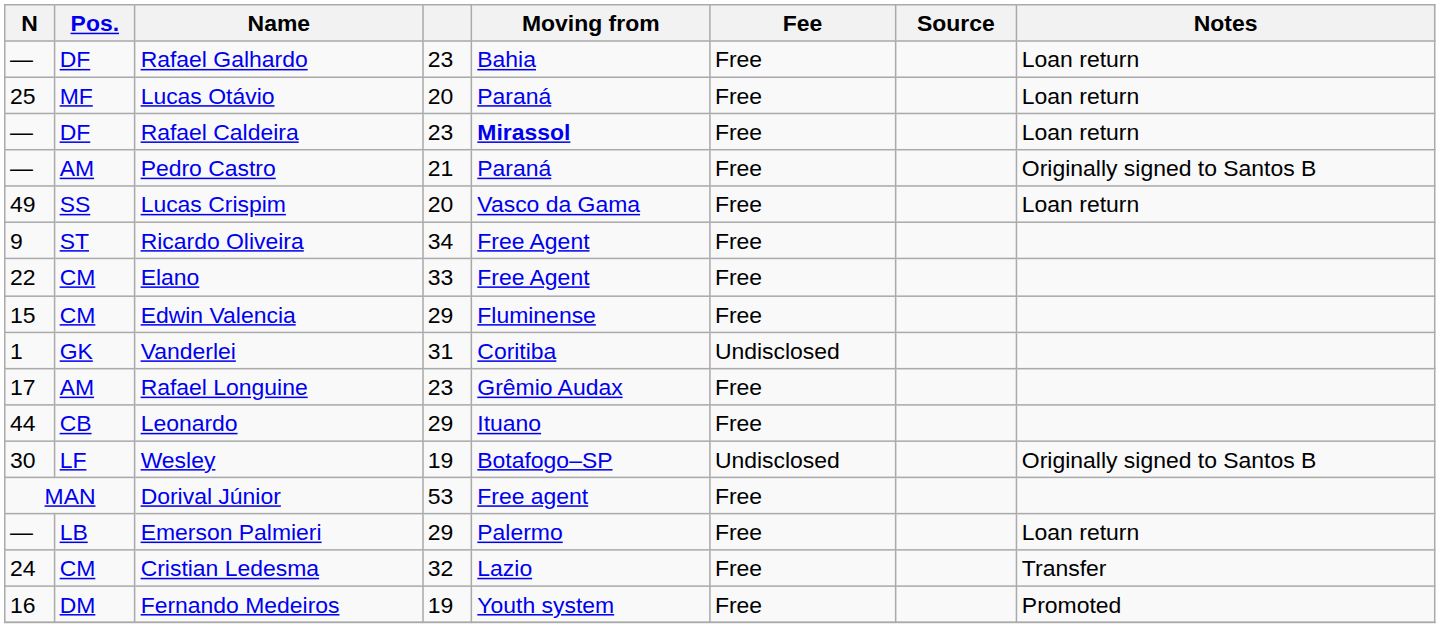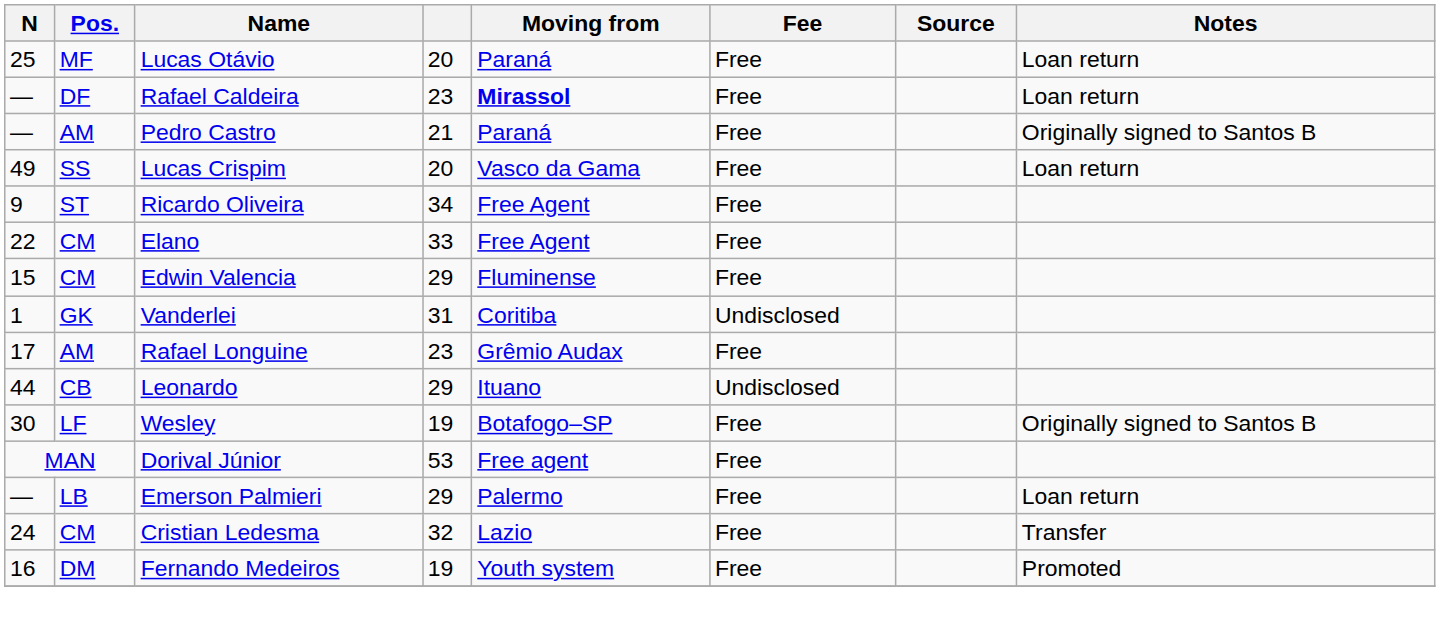- row: — | DF | Rafael Galhardo | 23 | Bahia | Free | Loan return
Leonardo | Fee: Free -> Undisclosed
Wesley | Fee: Undisclosed -> Free
